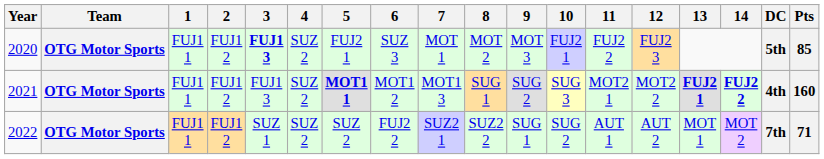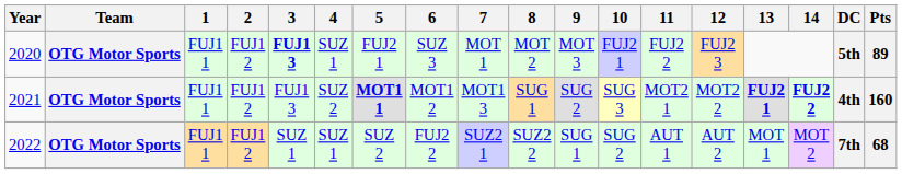2020 | 4: SUZ 2 -> SUZ 1
2020 | Pts: 85 -> 89
2022 | 4: SUZ 2 -> SUZ 1
2022 | Pts: 71 -> 68
